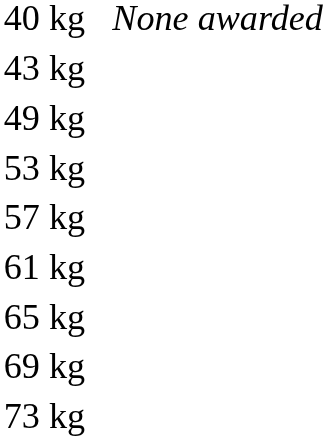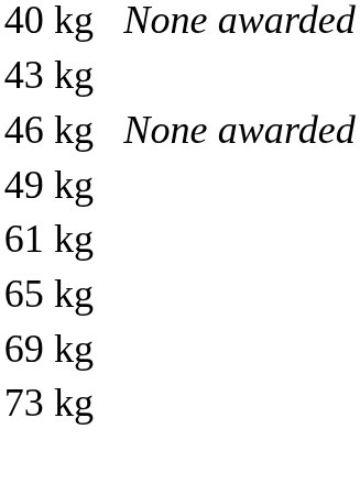+ row: 46 kg | None awarded
- row: 53 kg
- row: 57 kg
